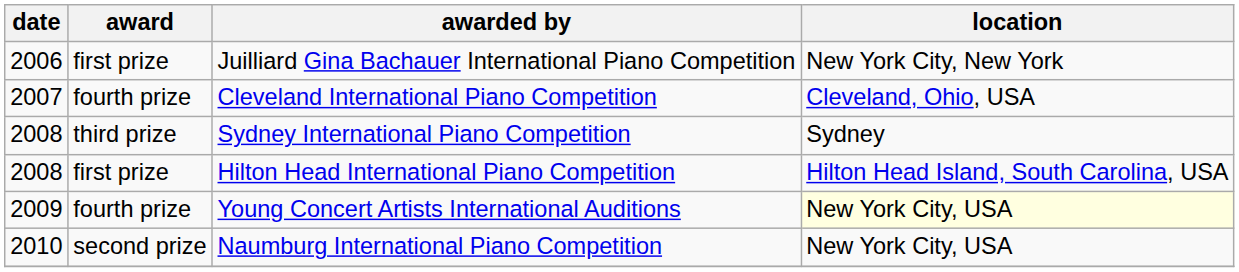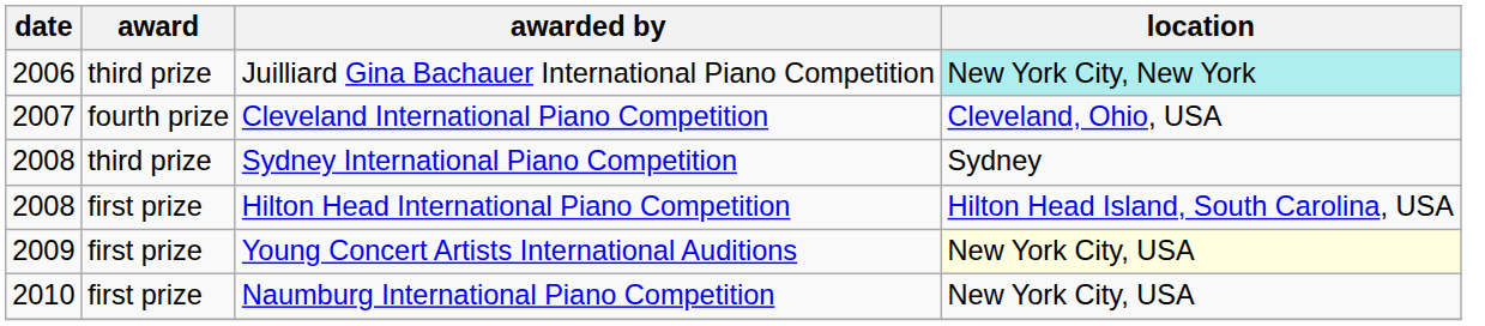Juilliard Gina Bachauer International Piano Competition | award: first prize -> third prize
Juilliard Gina Bachauer International Piano Competition | location: no background -> paleturquoise background
Young Concert Artists International Auditions | award: fourth prize -> first prize
Naumburg International Piano Competition | award: second prize -> first prize
